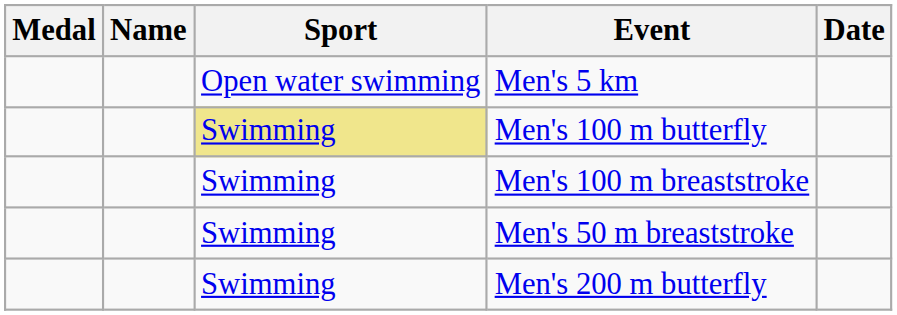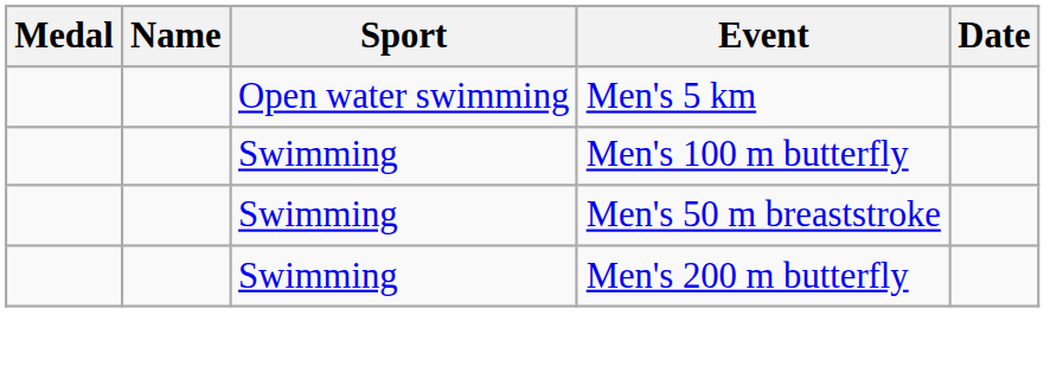Men's 100 m butterfly | Sport: khaki background -> no background
- row: Swimming | Men's 100 m breaststroke
